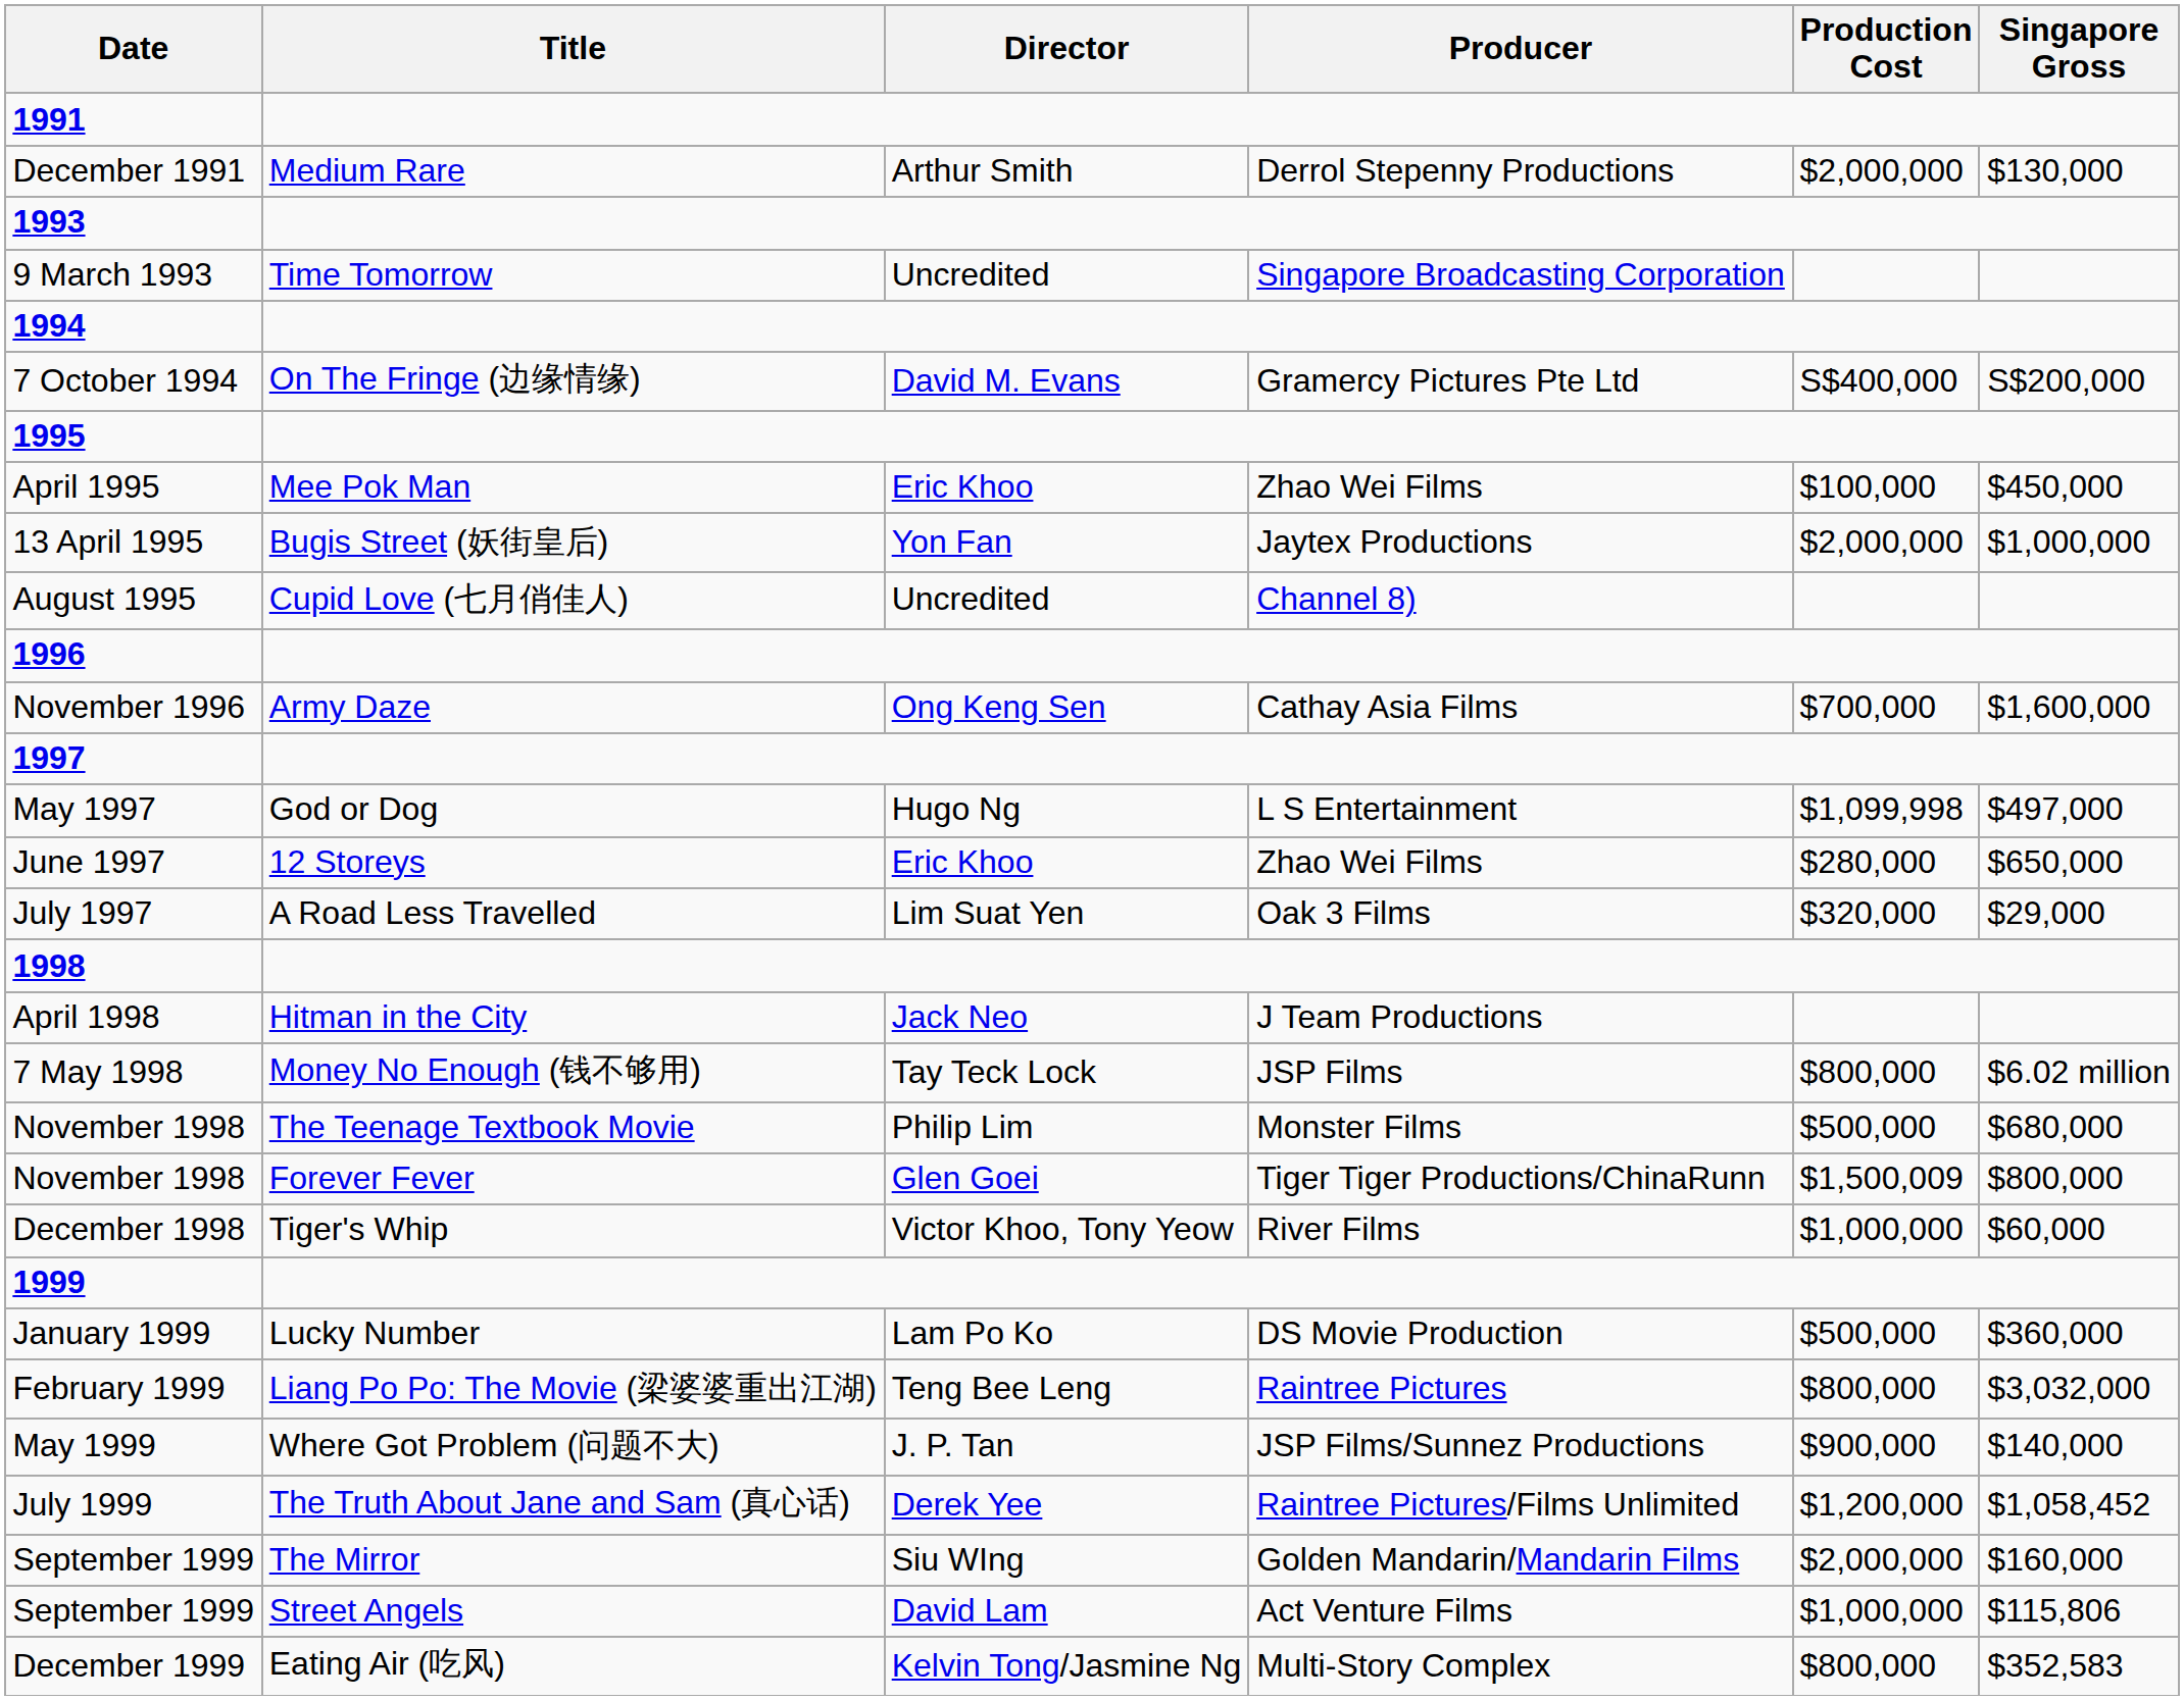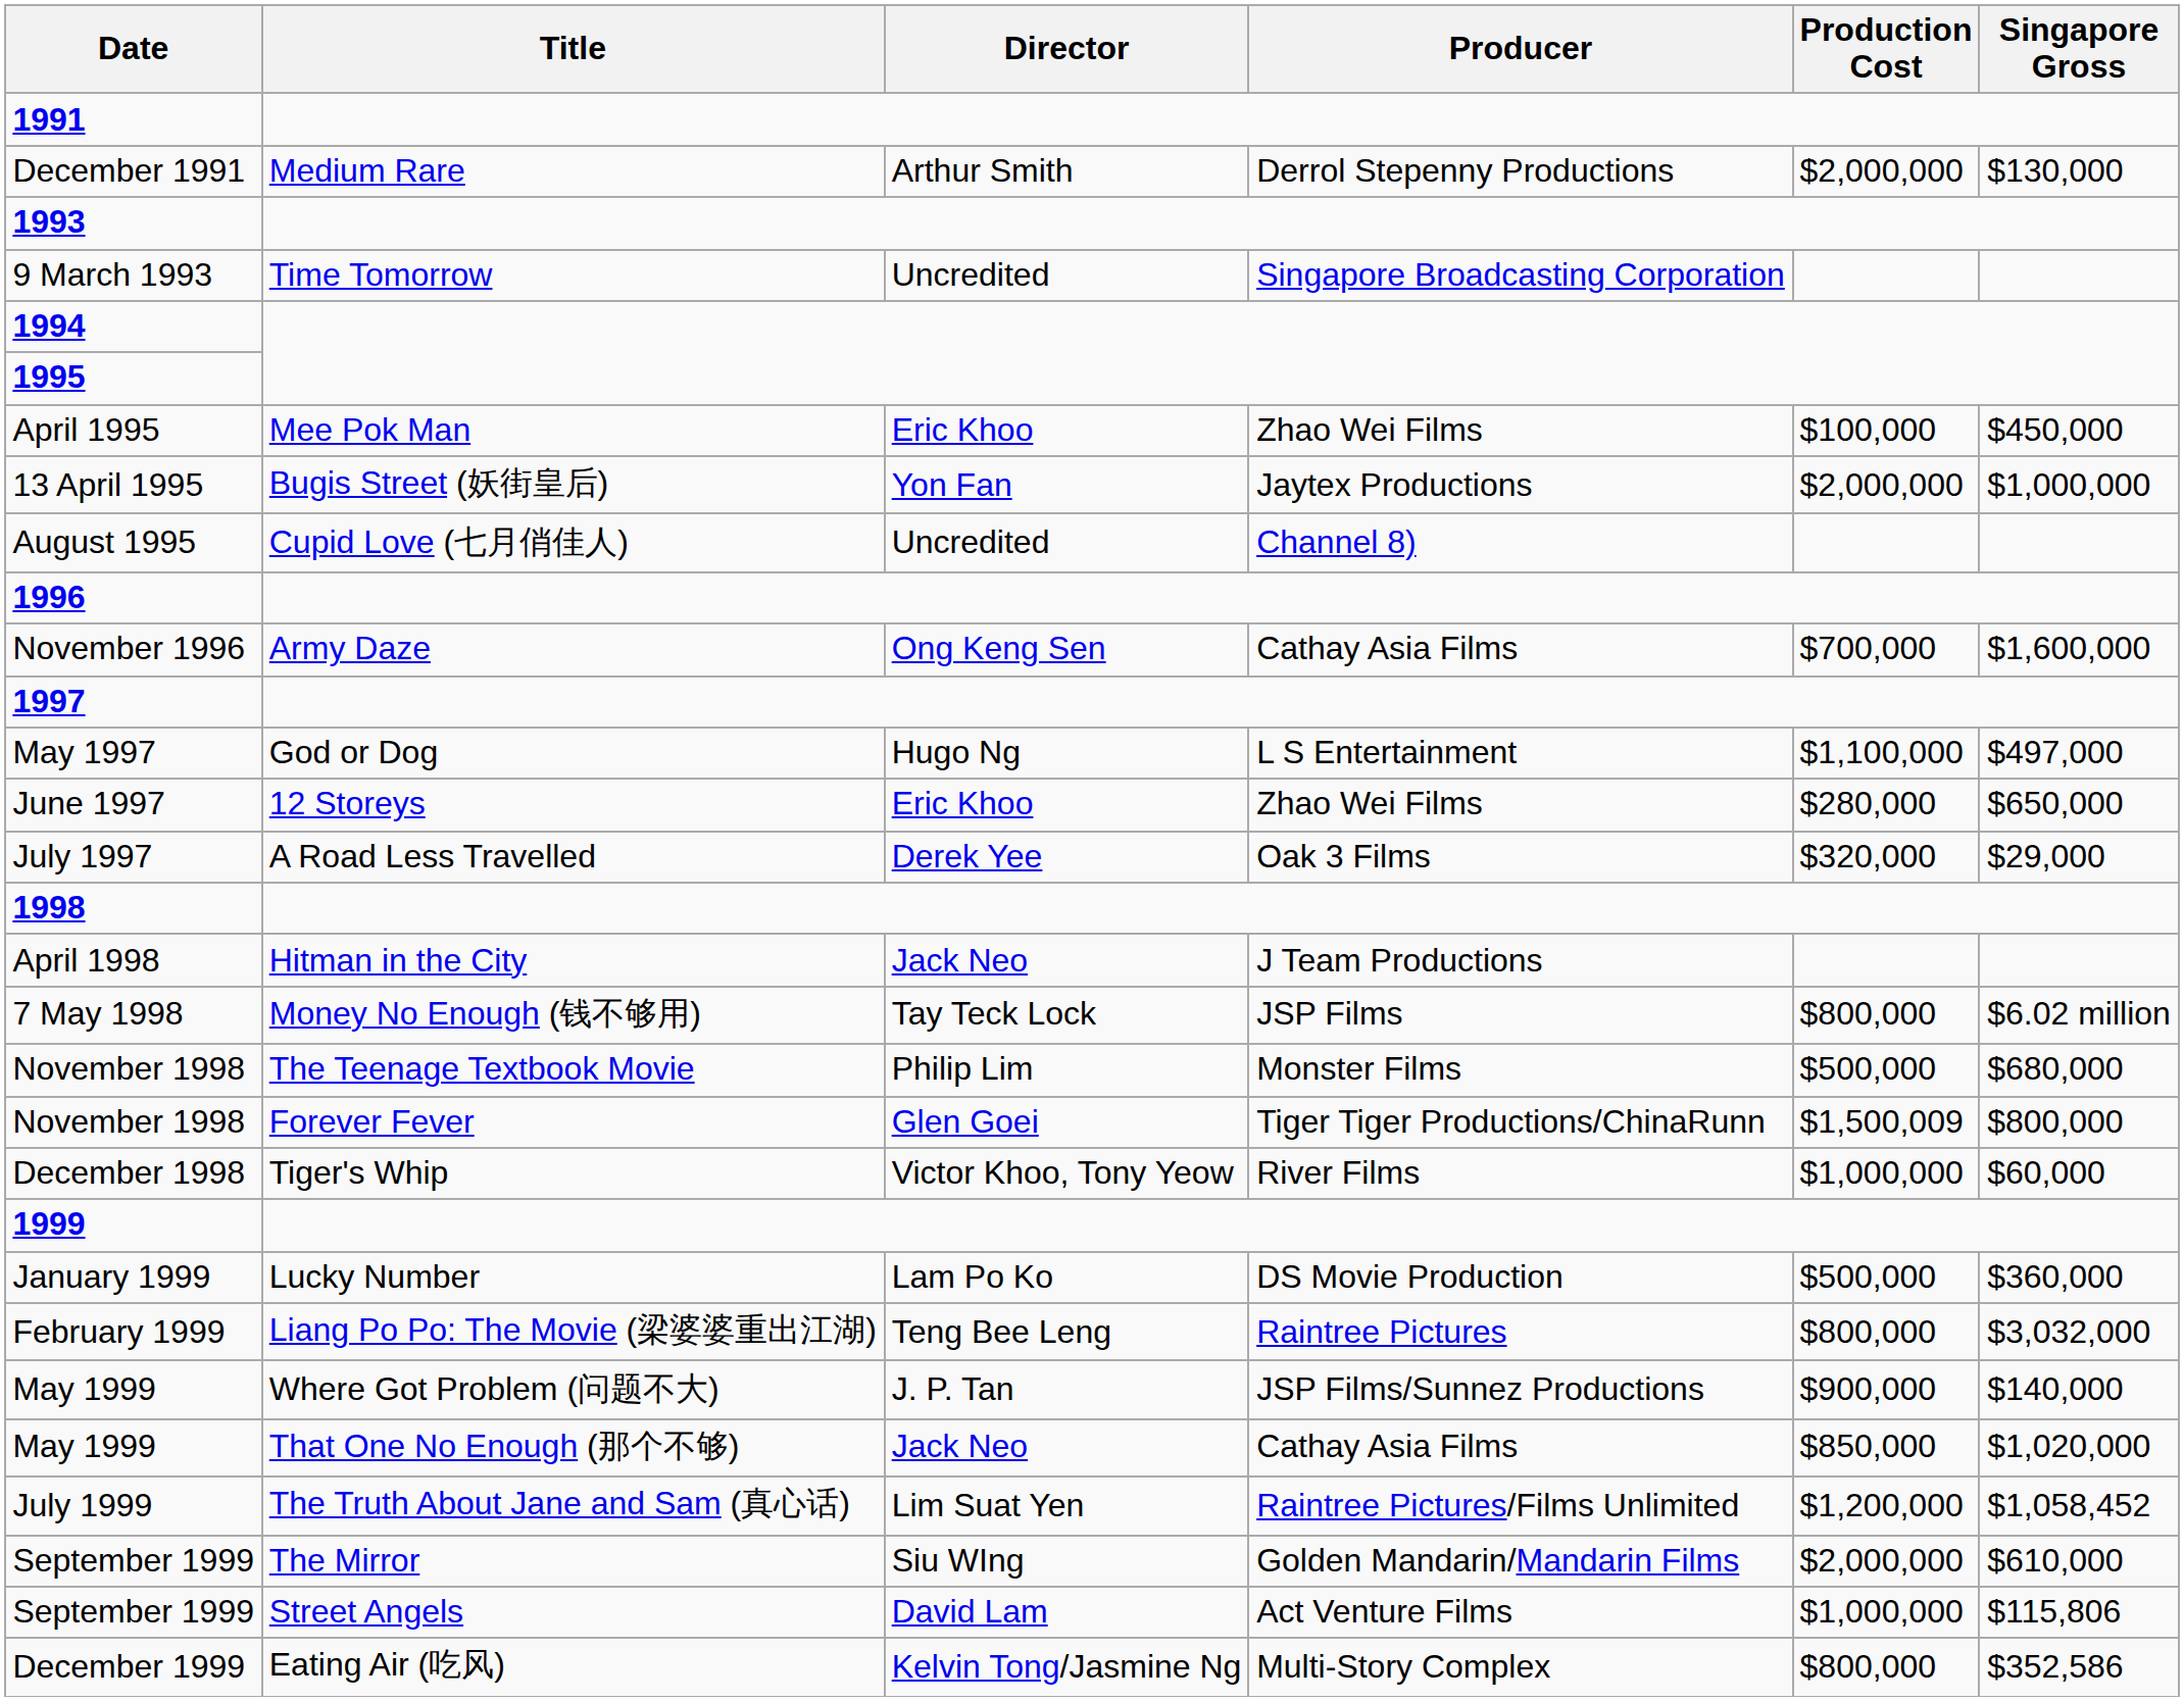- row: 7 October 1994 | On The Fringe (边缘情缘) | David M. Evans | Gramercy Pictures Pte Ltd | S$400,000 | S$200,000
May 1997 | Production Cost: $1,099,998 -> $1,100,000
July 1997 | Director: Lim Suat Yen -> Derek Yee
+ row: May 1999 | That One No Enough (那个不够) | Jack Neo | Cathay Asia Films | $850,000 | $1,020,000
July 1999 | Director: Derek Yee -> Lim Suat Yen
September 1999 / The Mirror | Singapore Gross: $160,000 -> $610,000
December 1999 | Singapore Gross: $352,583 -> $352,586
